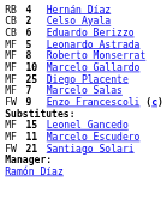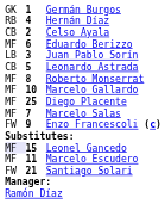+ row: GK | 1 | Germán Burgos
Eduardo Berizzo | column 1: CB -> MF
+ row: LB | 3 | Juan Pablo Sorín
Leonardo Astrada | column 1: MF -> CB
Leonel Gancedo | column 1: no background -> lavender background
